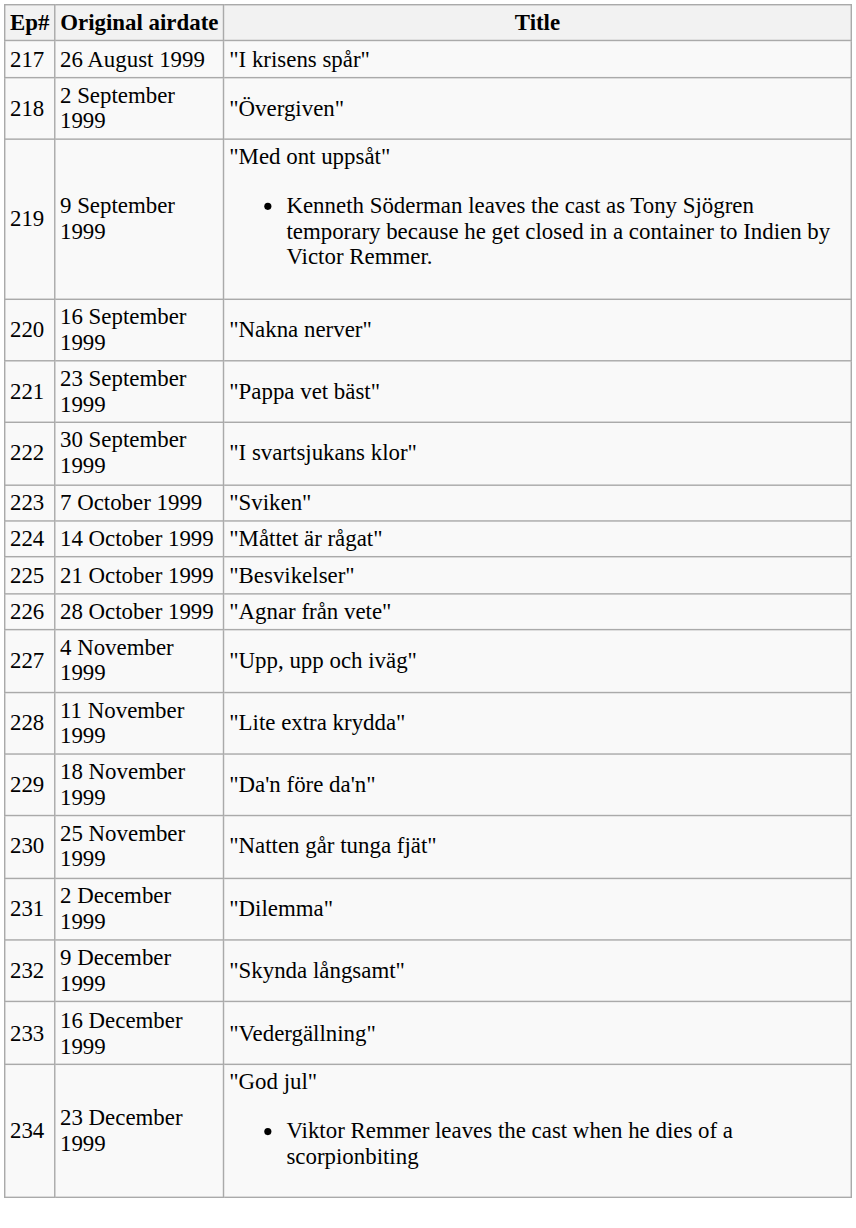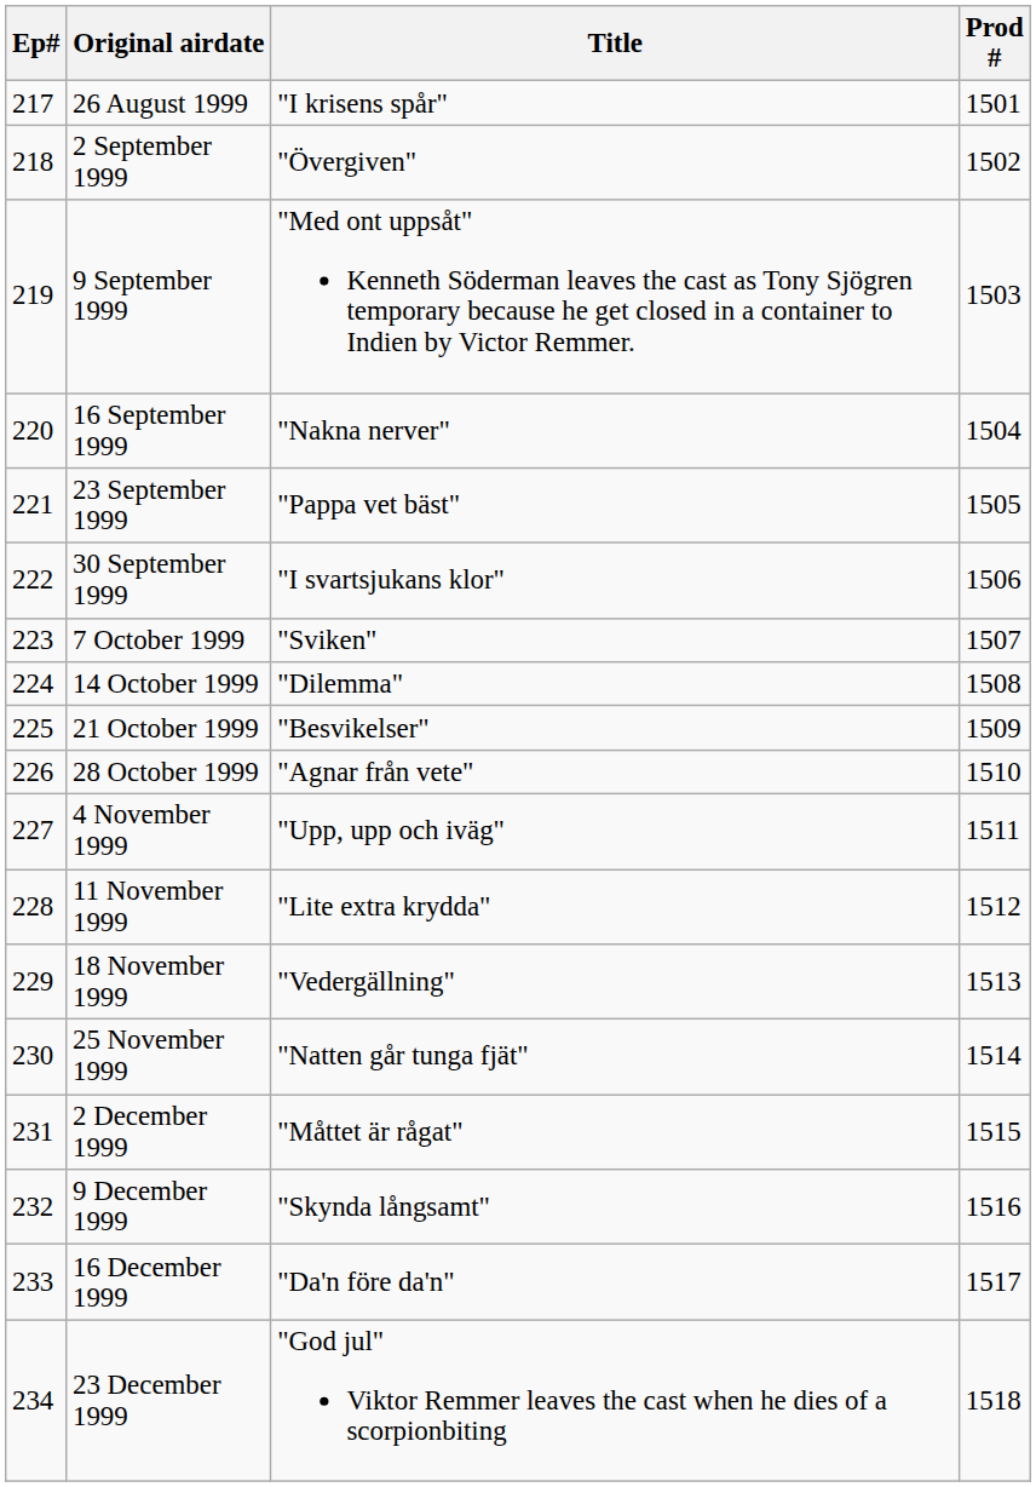+ column: Prod # | 1501 | 1502 | 1503 | 1504 | 1505 | 1506 | 1507 | 1508 | 1509 | 1510 | 1511 | 1512 | 1513 | 1514 | 1515 | 1516 | 1517 | 1518
14 October 1999 | Title: "Måttet är rågat" -> "Dilemma"
18 November 1999 | Title: "Da'n före da'n" -> "Vedergällning"
2 December 1999 | Title: "Dilemma" -> "Måttet är rågat"
16 December 1999 | Title: "Vedergällning" -> "Da'n före da'n"
